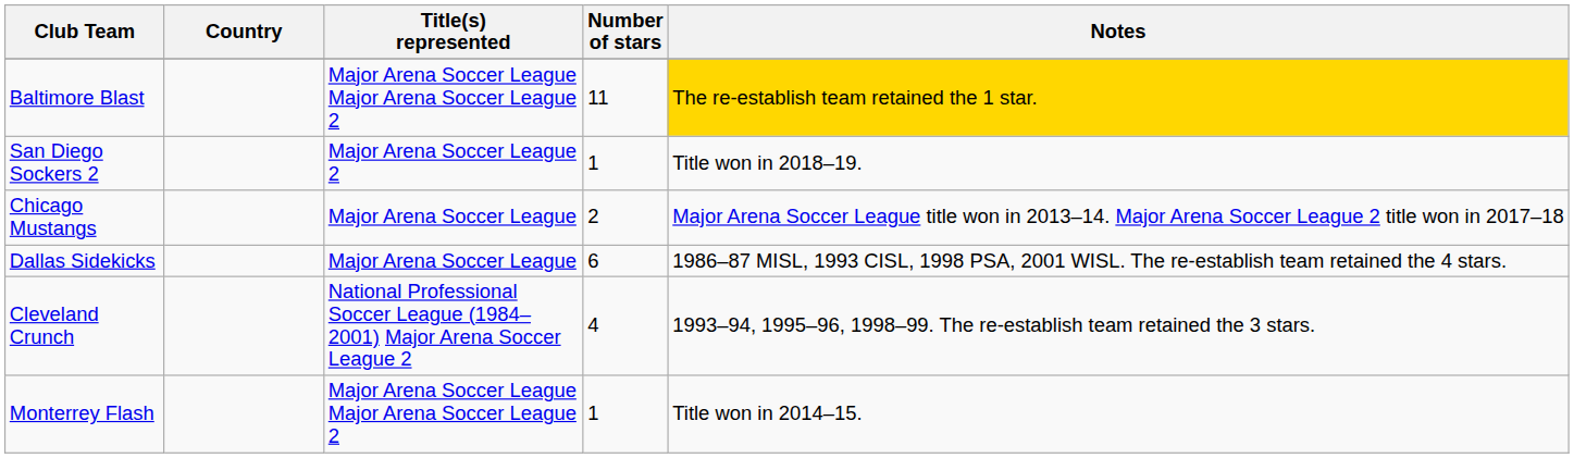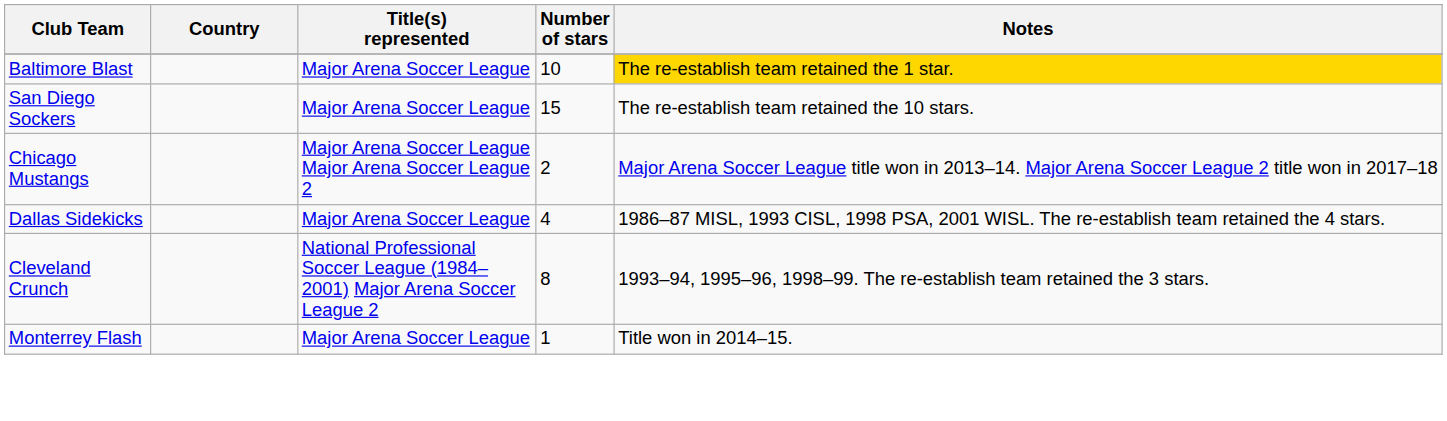Baltimore Blast | Title(s) represented: Major Arena Soccer League Major Arena Soccer League 2 -> Major Arena Soccer League
Baltimore Blast | Number of stars: 11 -> 10
+ row: San Diego Sockers | Major Arena Soccer League | 15 | The re-establish team retained the 10 stars.
- row: San Diego Sockers 2 | Major Arena Soccer League 2 | 1 | Title won in 2018–19.
Chicago Mustangs | Title(s) represented: Major Arena Soccer League -> Major Arena Soccer League Major Arena Soccer League 2
Dallas Sidekicks | Number of stars: 6 -> 4
Cleveland Crunch | Number of stars: 4 -> 8
Monterrey Flash | Title(s) represented: Major Arena Soccer League Major Arena Soccer League 2 -> Major Arena Soccer League
